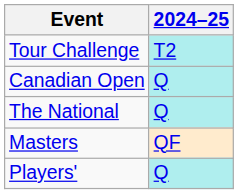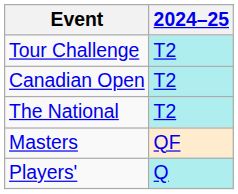Canadian Open | 2024–25: Q -> T2
The National | 2024–25: Q -> T2
